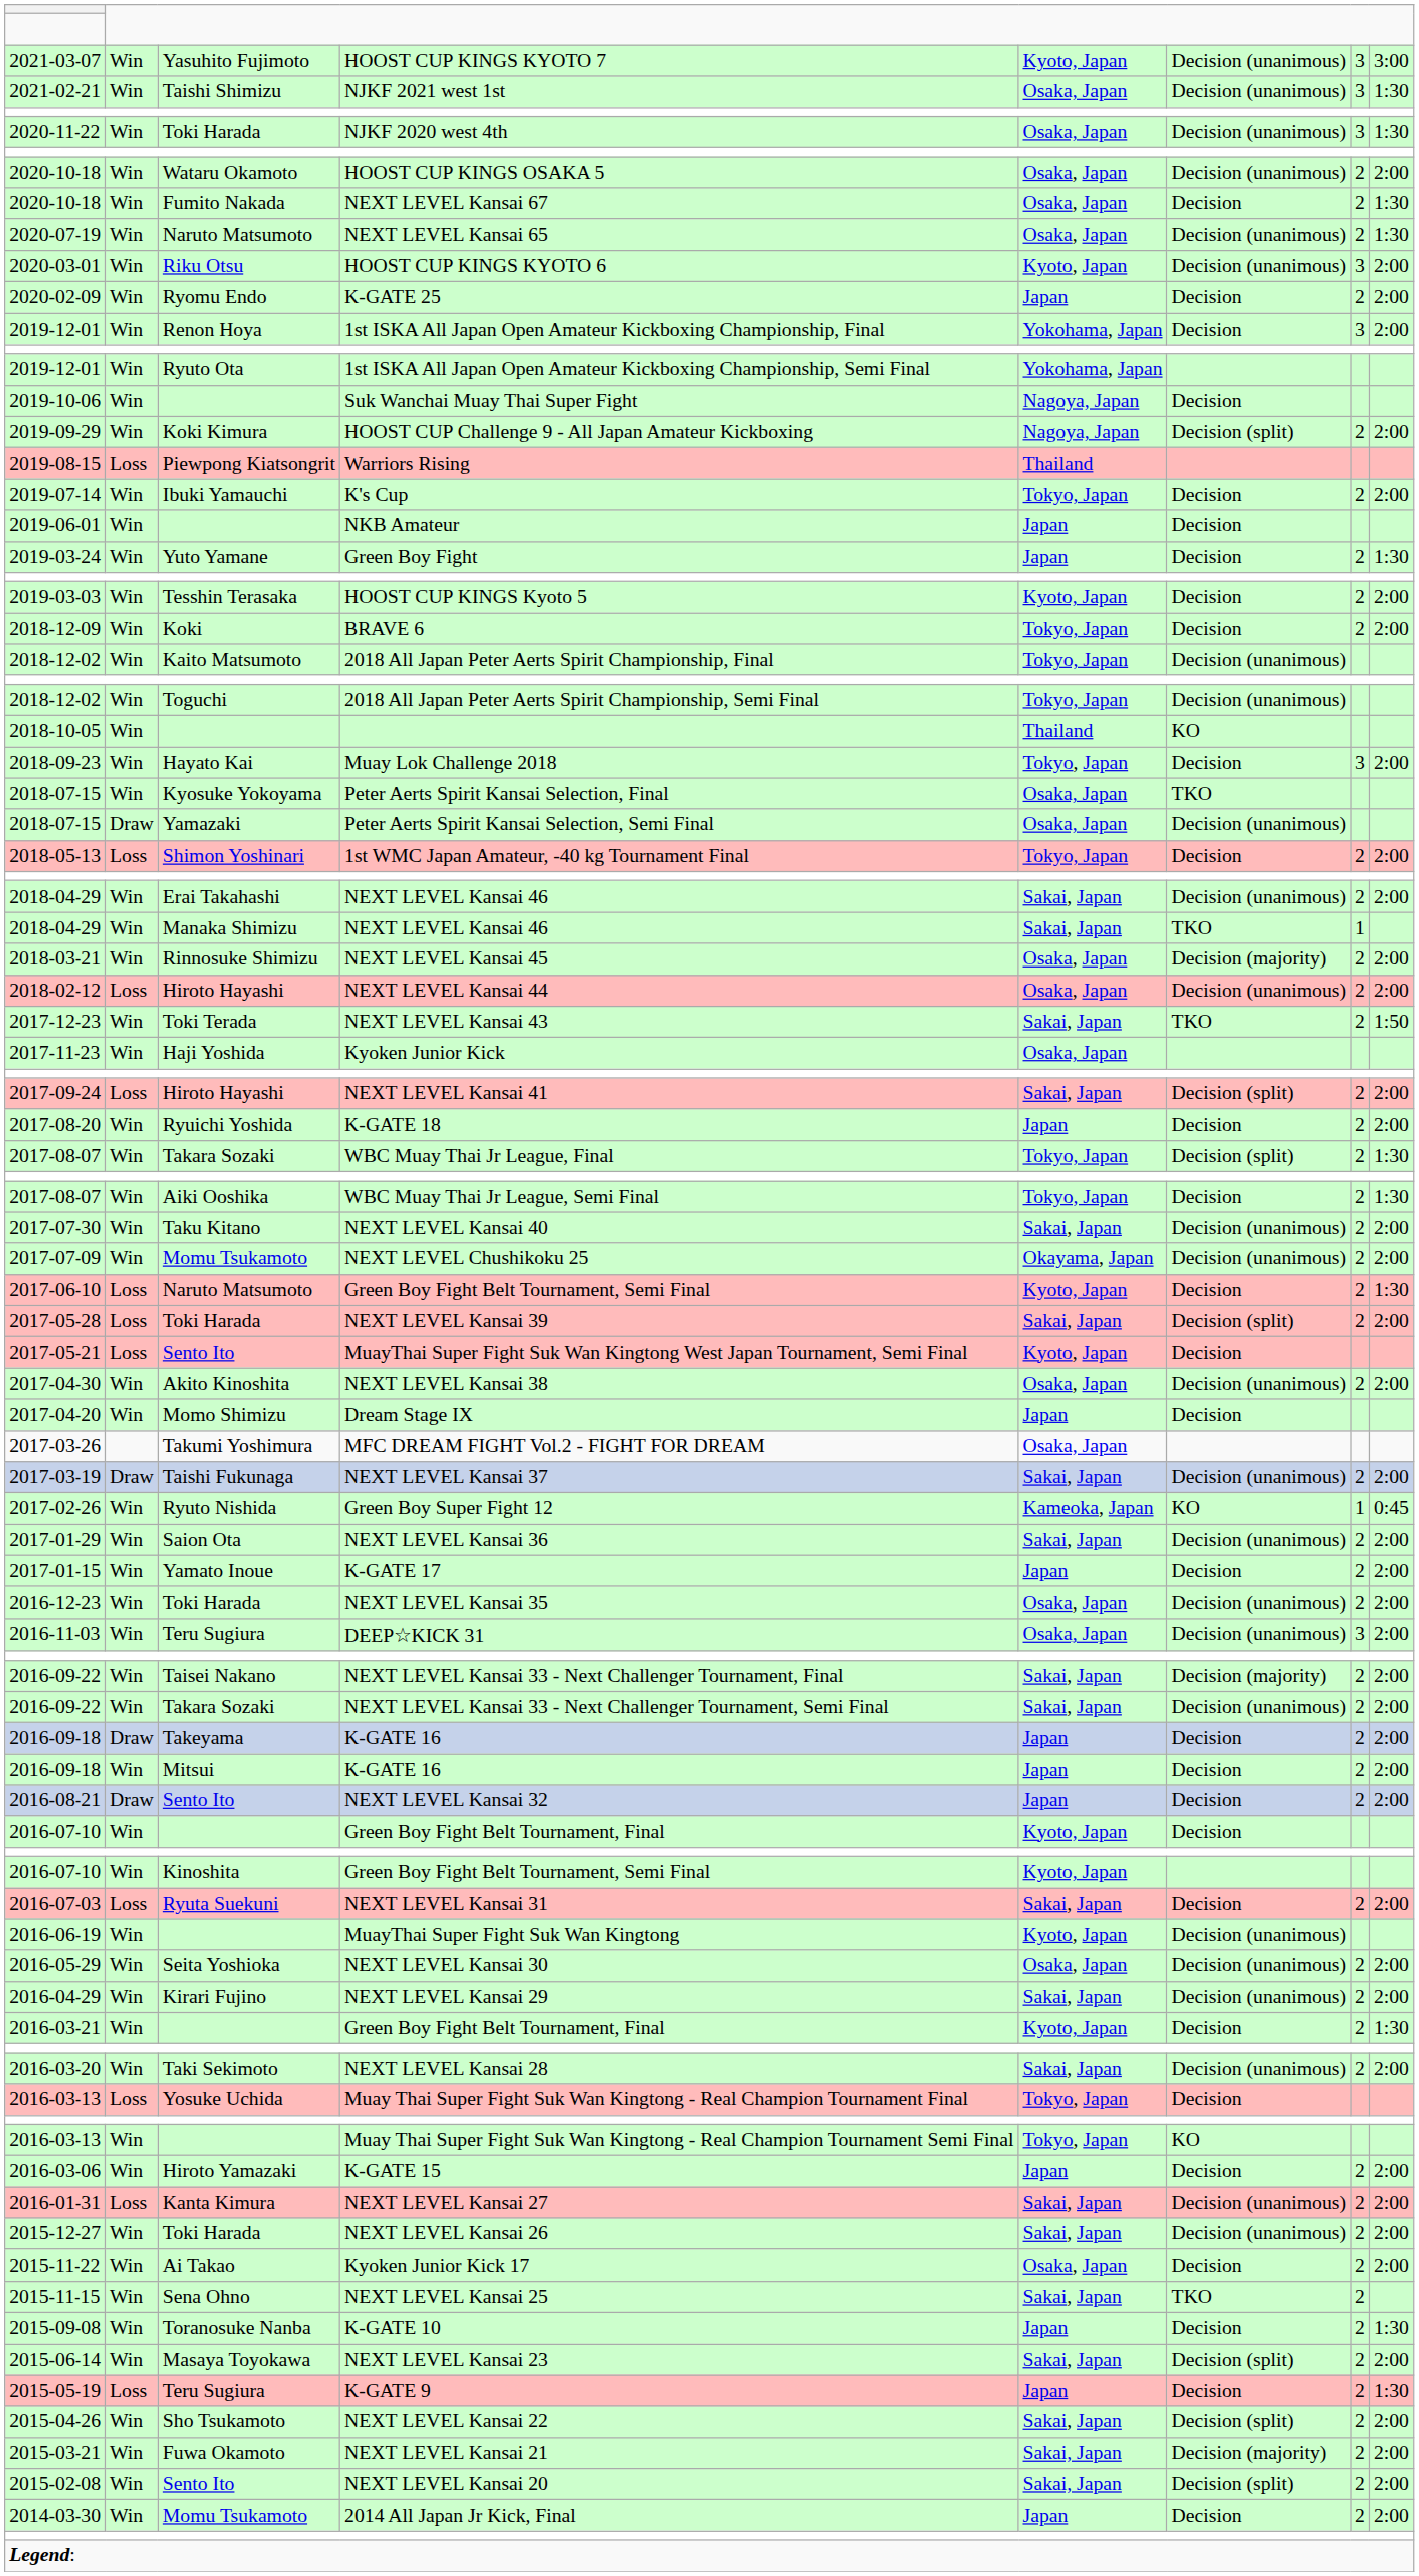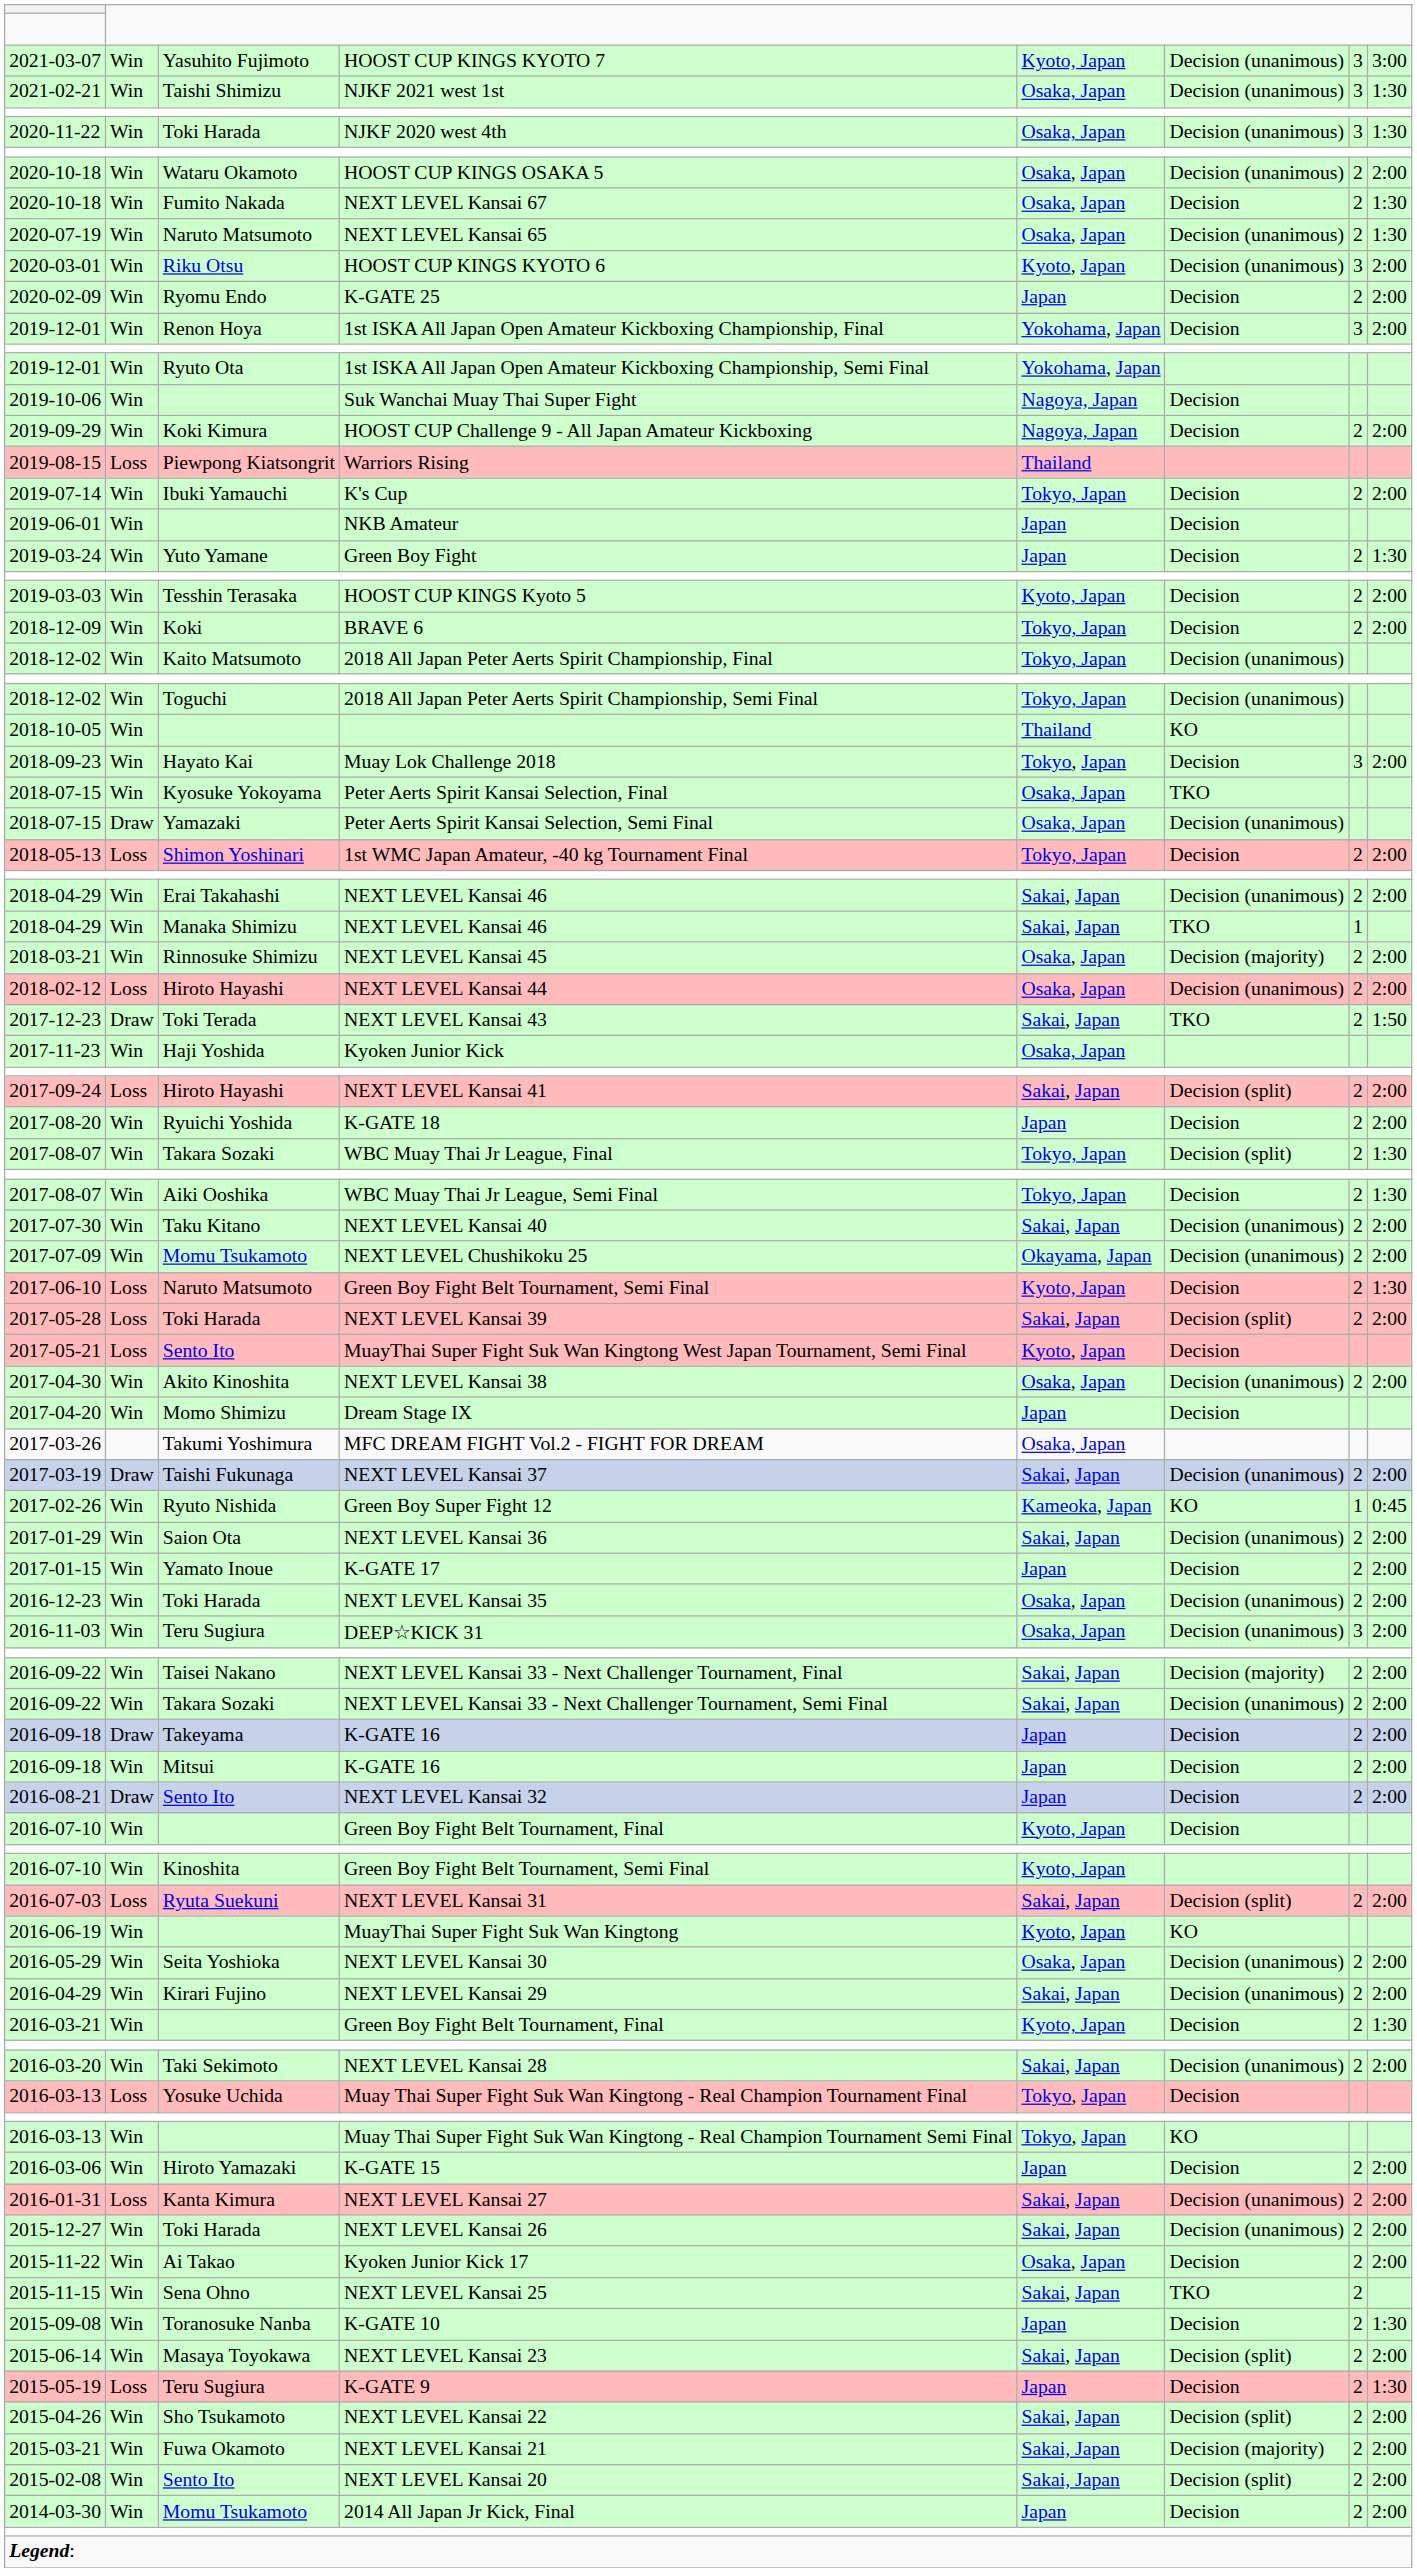HOOST CUP Challenge 9 - All Japan Amateur Kickboxing | column 6: Decision (split) -> Decision
NEXT LEVEL Kansai 43 | column 2: Win -> Draw
NEXT LEVEL Kansai 31 | column 6: Decision -> Decision (split)
MuayThai Super Fight Suk Wan Kingtong | column 6: Decision (unanimous) -> KO
